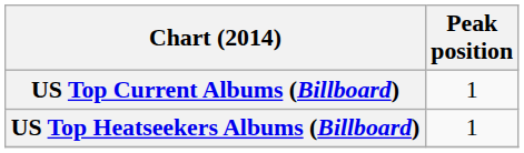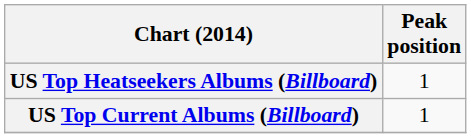rows swapped: US Top Current Albums (Billboard) <-> US Top Heatseekers Albums (Billboard)
